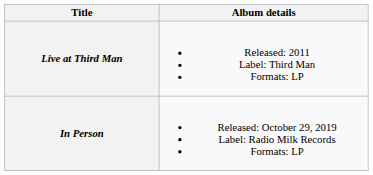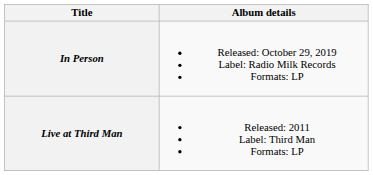rows swapped: Live at Third Man <-> In Person
